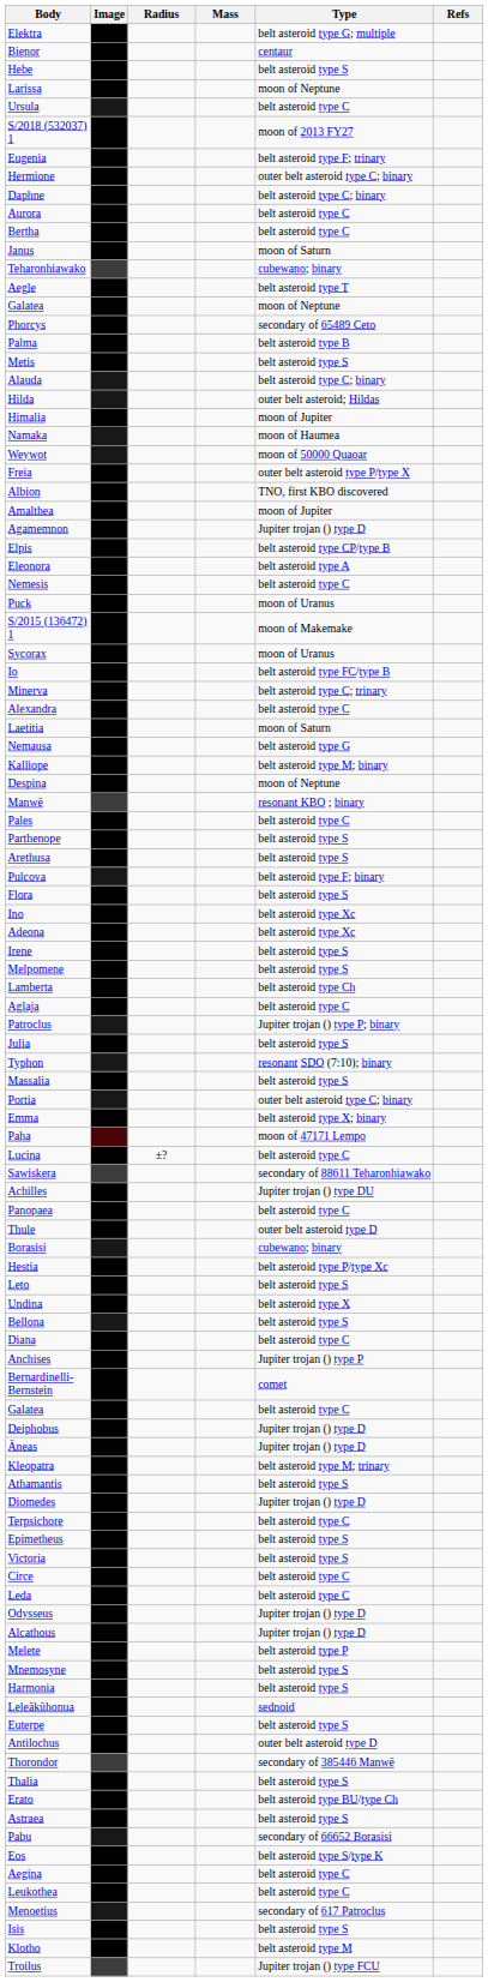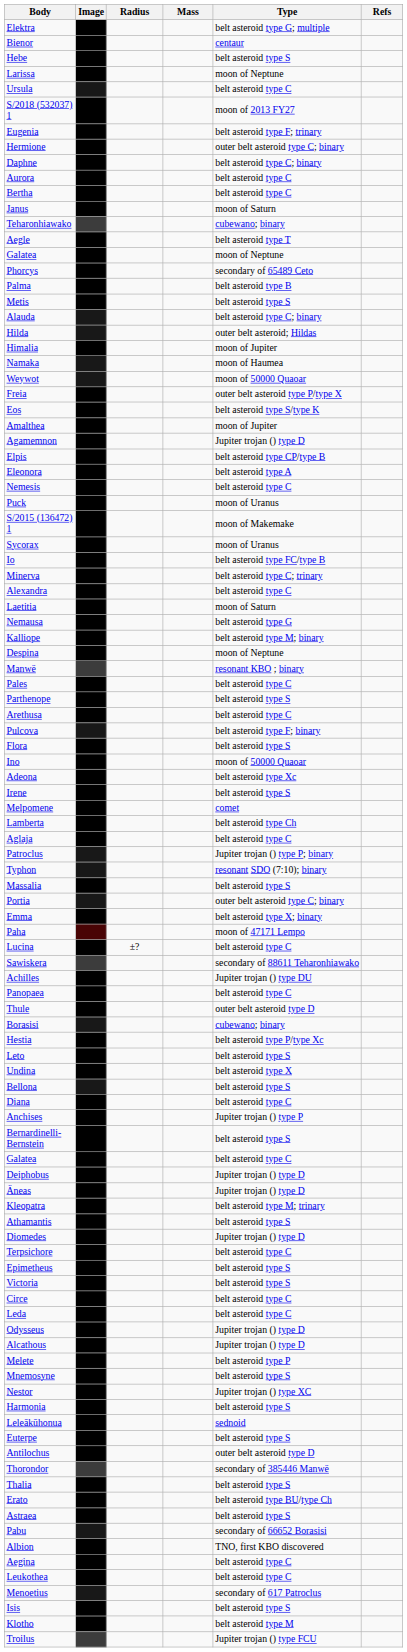rows swapped: Albion <-> Eos
Arethusa | Type: belt asteroid type S -> belt asteroid type C
Ino | Type: belt asteroid type Xc -> moon of 50000 Quaoar
Melpomene | Type: belt asteroid type S -> comet
- row: Julia | belt asteroid type S
Bernardinelli-Bernstein | Type: comet -> belt asteroid type S
+ row: Nestor | Jupiter trojan () type XC
